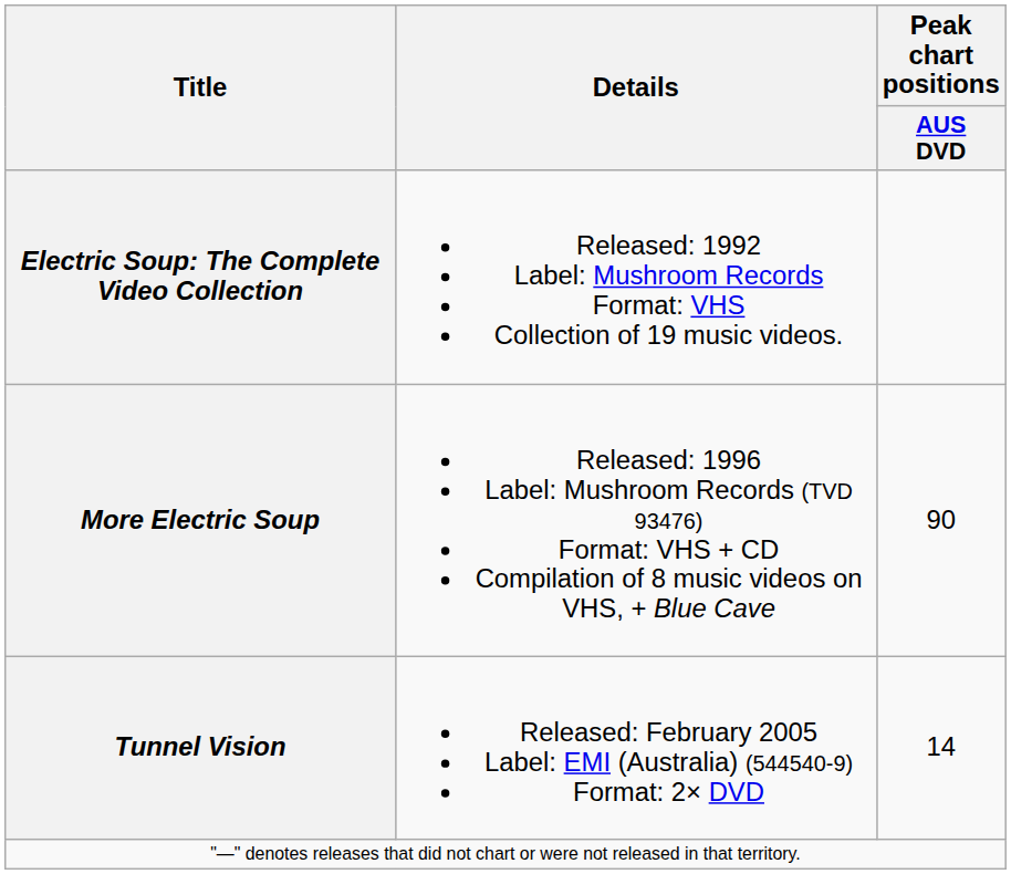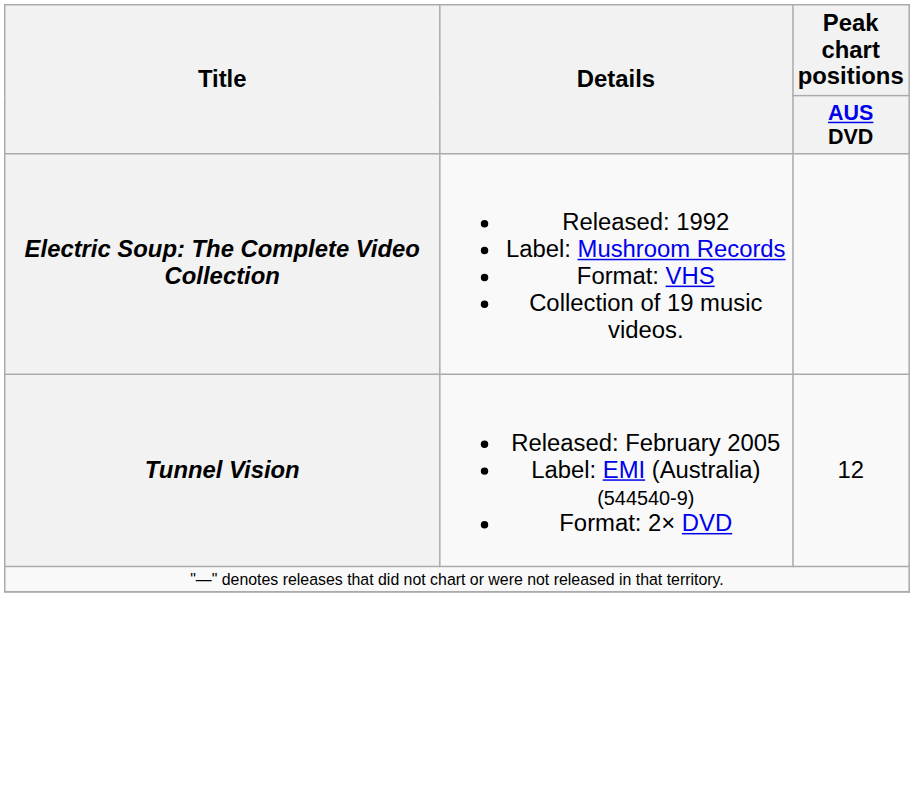- row: More Electric Soup | Released: 1996 Label: Mushroom Records (TVD 93476) Format: VHS + CD Compilation of 8 music videos on VHS, + Blue Cave | 90
Tunnel Vision | Peak chart positions / AUS DVD: 14 -> 12
